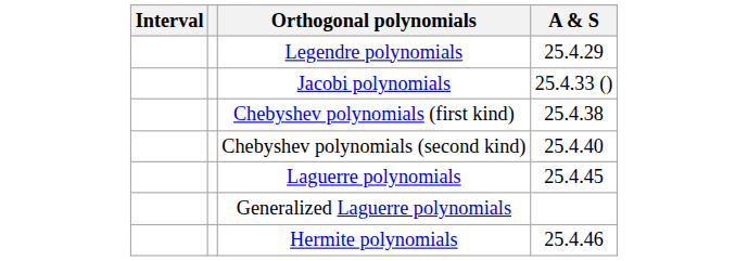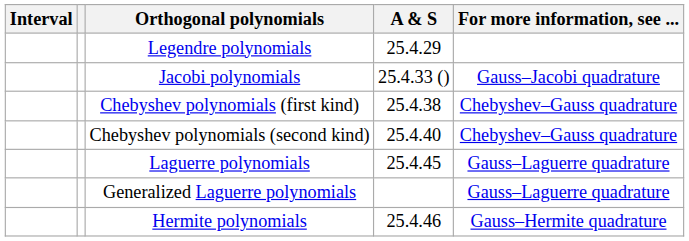+ column: For more information, see ... | Gauss–Jacobi quadrature | Chebyshev–Gauss quadrature | Chebyshev–Gauss quadrature | Gauss–Laguerre quadrature | Gauss–Laguerre quadrature | Gauss–Hermite quadrature
